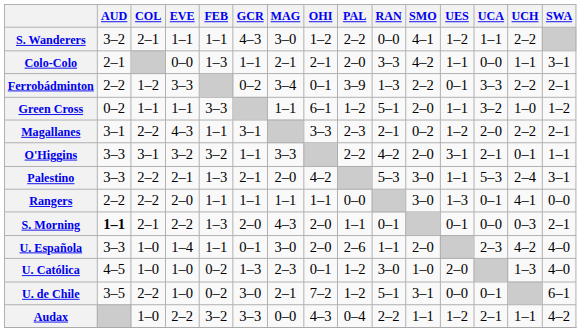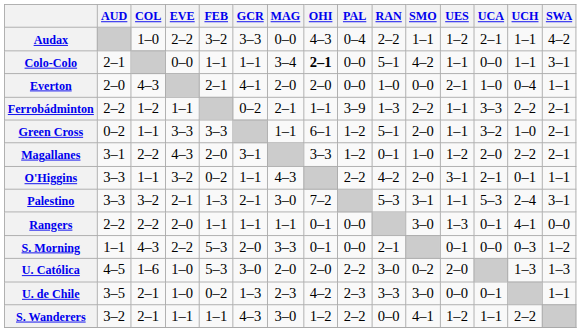rows swapped: Audax <-> S. Wanderers
Colo-Colo | FEB: 1–3 -> 1–1
Colo-Colo | MAG: 2–1 -> 3–4
Colo-Colo | OHI: normal -> bold
Colo-Colo | PAL: 2–0 -> 0–0
Colo-Colo | RAN: 3–3 -> 5–1
+ row: Everton | 2–0 | 4–3 | 2–1 | 4–1 | 2–0 | 2–0 | 0–0 | 1–0 | 0–0 | 2–1 | 1–0 | 0–4 | 1–1
Ferrobádminton | EVE: 3–3 -> 1–1
Ferrobádminton | MAG: 3–4 -> 2–1
Ferrobádminton | OHI: 0–1 -> 1–1
Ferrobádminton | UES: 0–1 -> 1–1
Green Cross | EVE: 1–1 -> 3–3
Green Cross | SWA: 1–2 -> 2–1
Magallanes | FEB: 1–1 -> 2–0
Magallanes | PAL: 2–3 -> 1–2
Magallanes | RAN: 2–1 -> 0–1
Magallanes | SMO: 0–2 -> 1–0
O'Higgins | COL: 3–1 -> 1–1
O'Higgins | FEB: 3–2 -> 0–2
O'Higgins | MAG: 3–3 -> 4–3
Palestino | COL: 2–2 -> 3–2
Palestino | MAG: 2–0 -> 3–0
Palestino | OHI: 4–2 -> 7–2
Palestino | SMO: 3–0 -> 3–1
Rangers | OHI: 1–1 -> 0–1
S. Morning | AUD: bold -> normal
S. Morning | COL: 2–1 -> 4–3
S. Morning | FEB: 1–3 -> 5–3
S. Morning | MAG: 4–3 -> 3–3
S. Morning | OHI: 2–0 -> 0–1
S. Morning | PAL: 1–1 -> 0–0
S. Morning | RAN: 0–1 -> 2–1
S. Morning | SWA: 2–1 -> 1–2
- row: U. Española | 3–3 | 1–0 | 1–4 | 1–1 | 0–1 | 3–0 | 2–0 | 2–6 | 1–1 | 2–0 | 2–3 | 4–2 | 4–0
U. Católica | COL: 1–0 -> 1–6
U. Católica | FEB: 0–2 -> 5–3
U. Católica | GCR: 1–3 -> 3–0
U. Católica | MAG: 2–3 -> 2–0
U. Católica | OHI: 0–1 -> 2–0
U. Católica | PAL: 1–2 -> 2–2
U. Católica | SMO: 1–0 -> 0–2
U. Católica | SWA: 4–0 -> 1–3
U. de Chile | COL: 2–2 -> 2–1
U. de Chile | GCR: 3–0 -> 1–3
U. de Chile | MAG: 2–1 -> 2–3
U. de Chile | OHI: 7–2 -> 4–2
U. de Chile | PAL: 1–2 -> 2–3
U. de Chile | RAN: 5–1 -> 3–3
U. de Chile | SMO: 3–1 -> 3–0
U. de Chile | SWA: 6–1 -> 1–1
